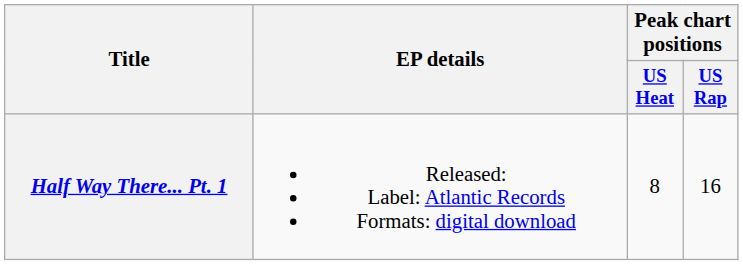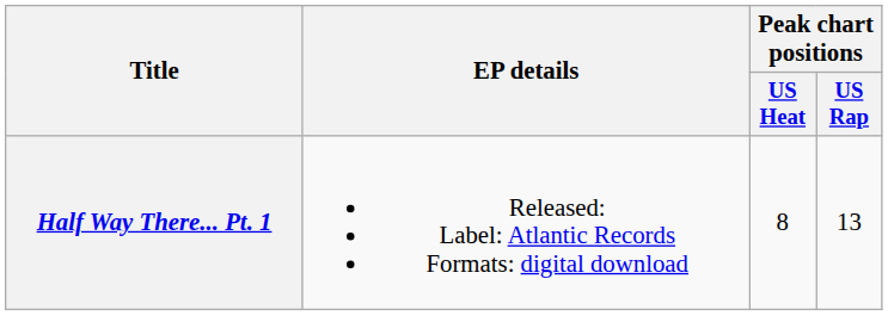Half Way There... Pt. 1 | Peak chart positions / US Rap: 16 -> 13
